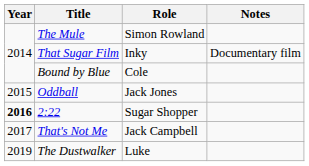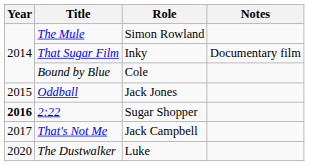The Dustwalker | Year: 2019 -> 2020
